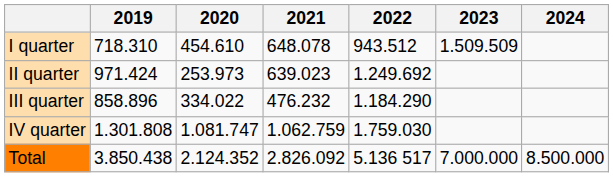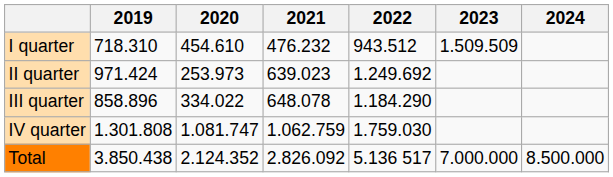I quarter | 2021: 648.078 -> 476.232
III quarter | 2021: 476.232 -> 648.078
